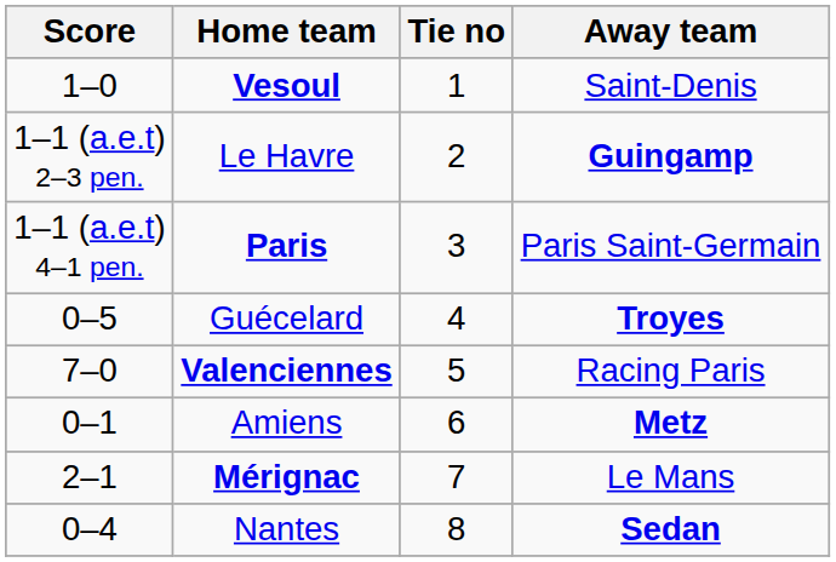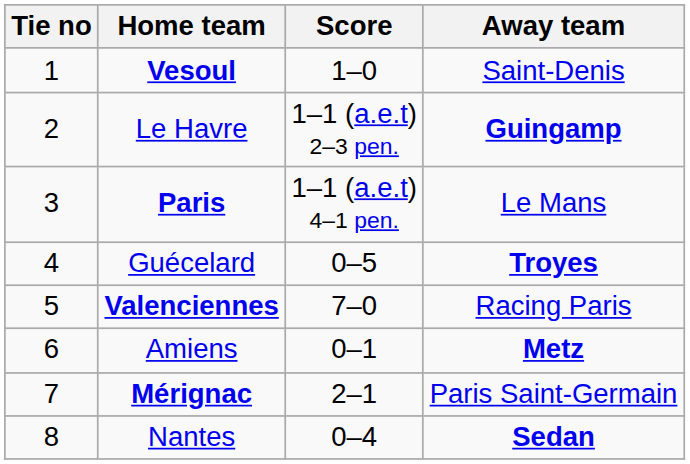columns swapped: Tie no <-> Score
Paris | Away team: Paris Saint-Germain -> Le Mans
Mérignac | Away team: Le Mans -> Paris Saint-Germain
